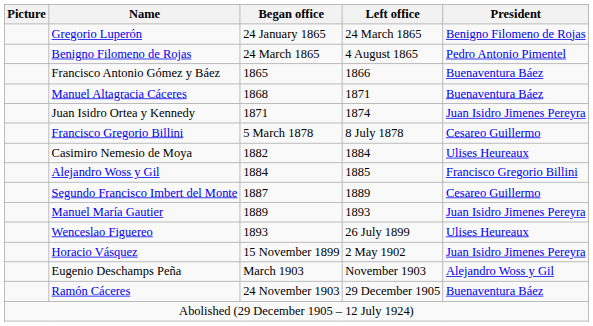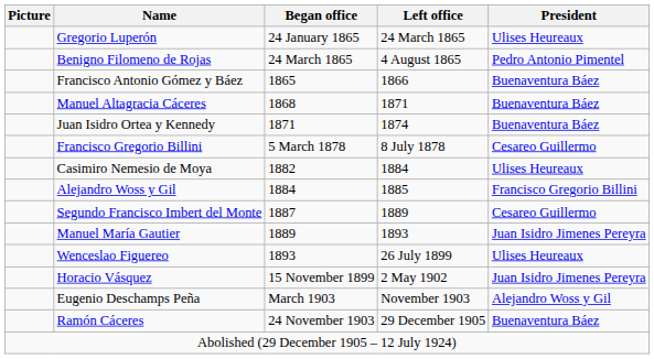Gregorio Luperón | President: Benigno Filomeno de Rojas -> Ulises Heureaux
Juan Isidro Ortea y Kennedy | President: Juan Isidro Jimenes Pereyra -> Buenaventura Báez
